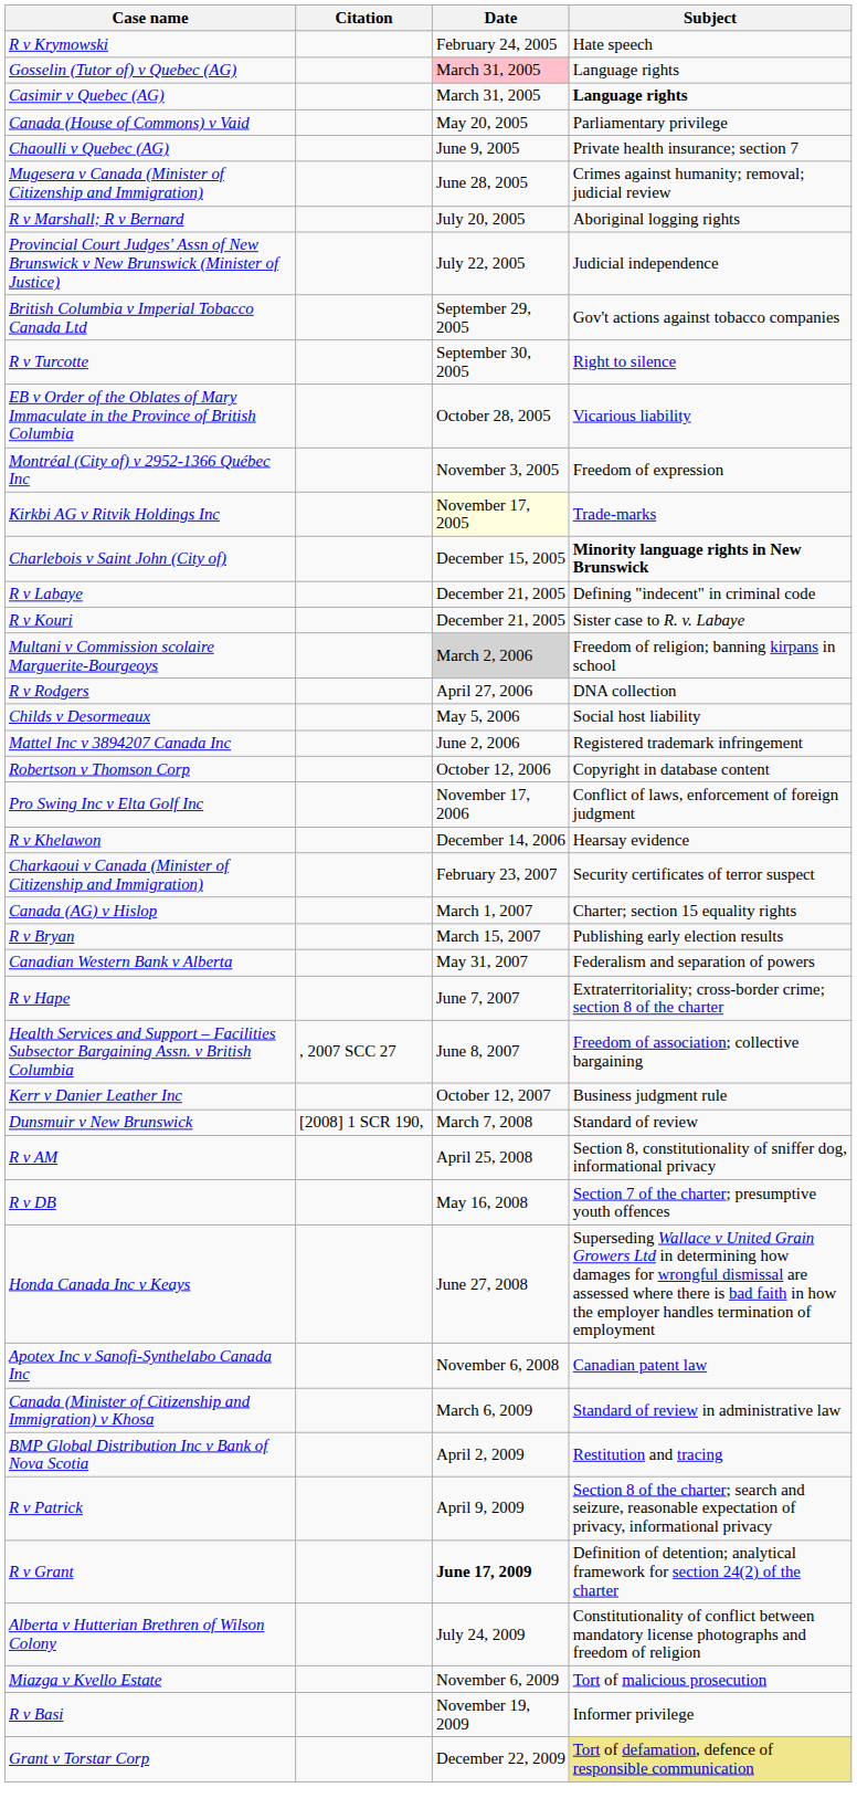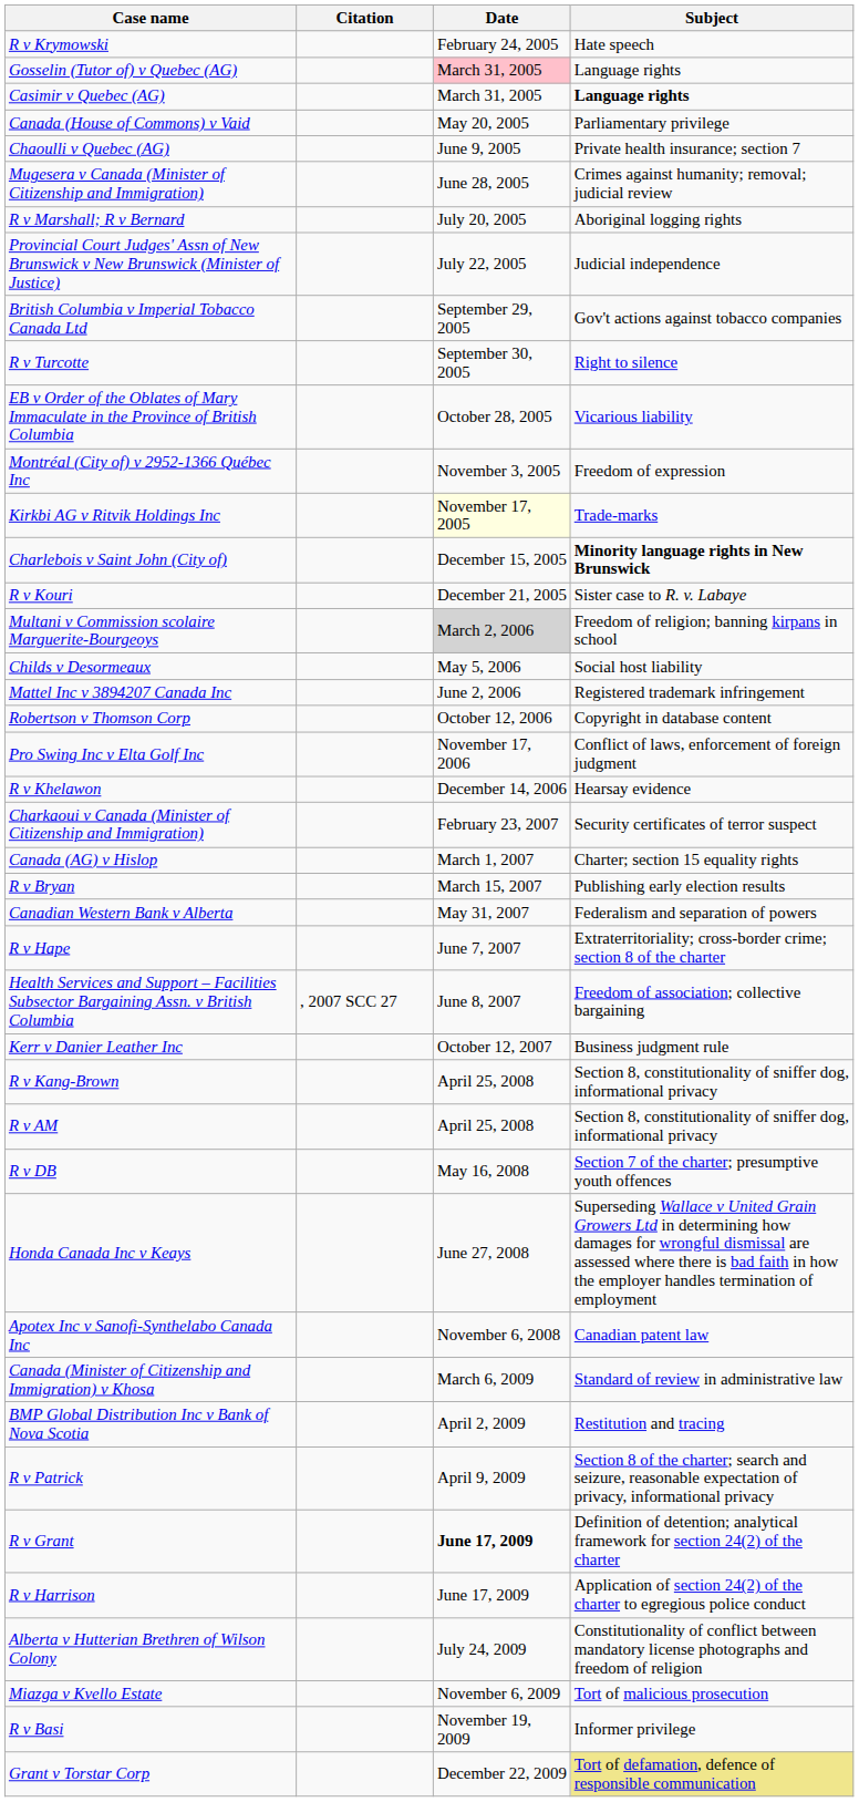- row: R v Labaye | December 21, 2005 | Defining "indecent" in criminal code
- row: R v Rodgers | April 27, 2006 | DNA collection
- row: Dunsmuir v New Brunswick | [2008] 1 SCR 190, | March 7, 2008 | Standard of review
+ row: R v Kang-Brown | April 25, 2008 | Section 8, constitutionality of sniffer dog, informational privacy
+ row: R v Harrison | June 17, 2009 | Application of section 24(2) of the charter to egregious police conduct
